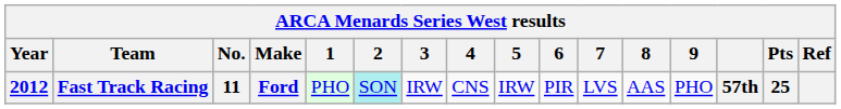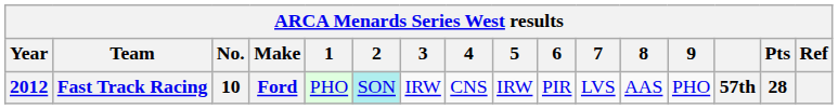Fast Track Racing | No.: 11 -> 10
Fast Track Racing | Pts: 25 -> 28
